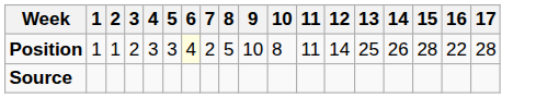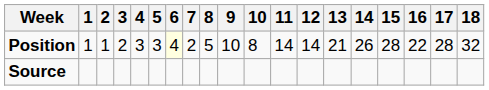+ column: 18 | 32
Position | 11: 11 -> 14
Position | 13: 25 -> 21
